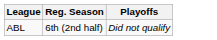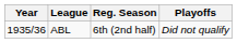+ column: Year | 1935/36
